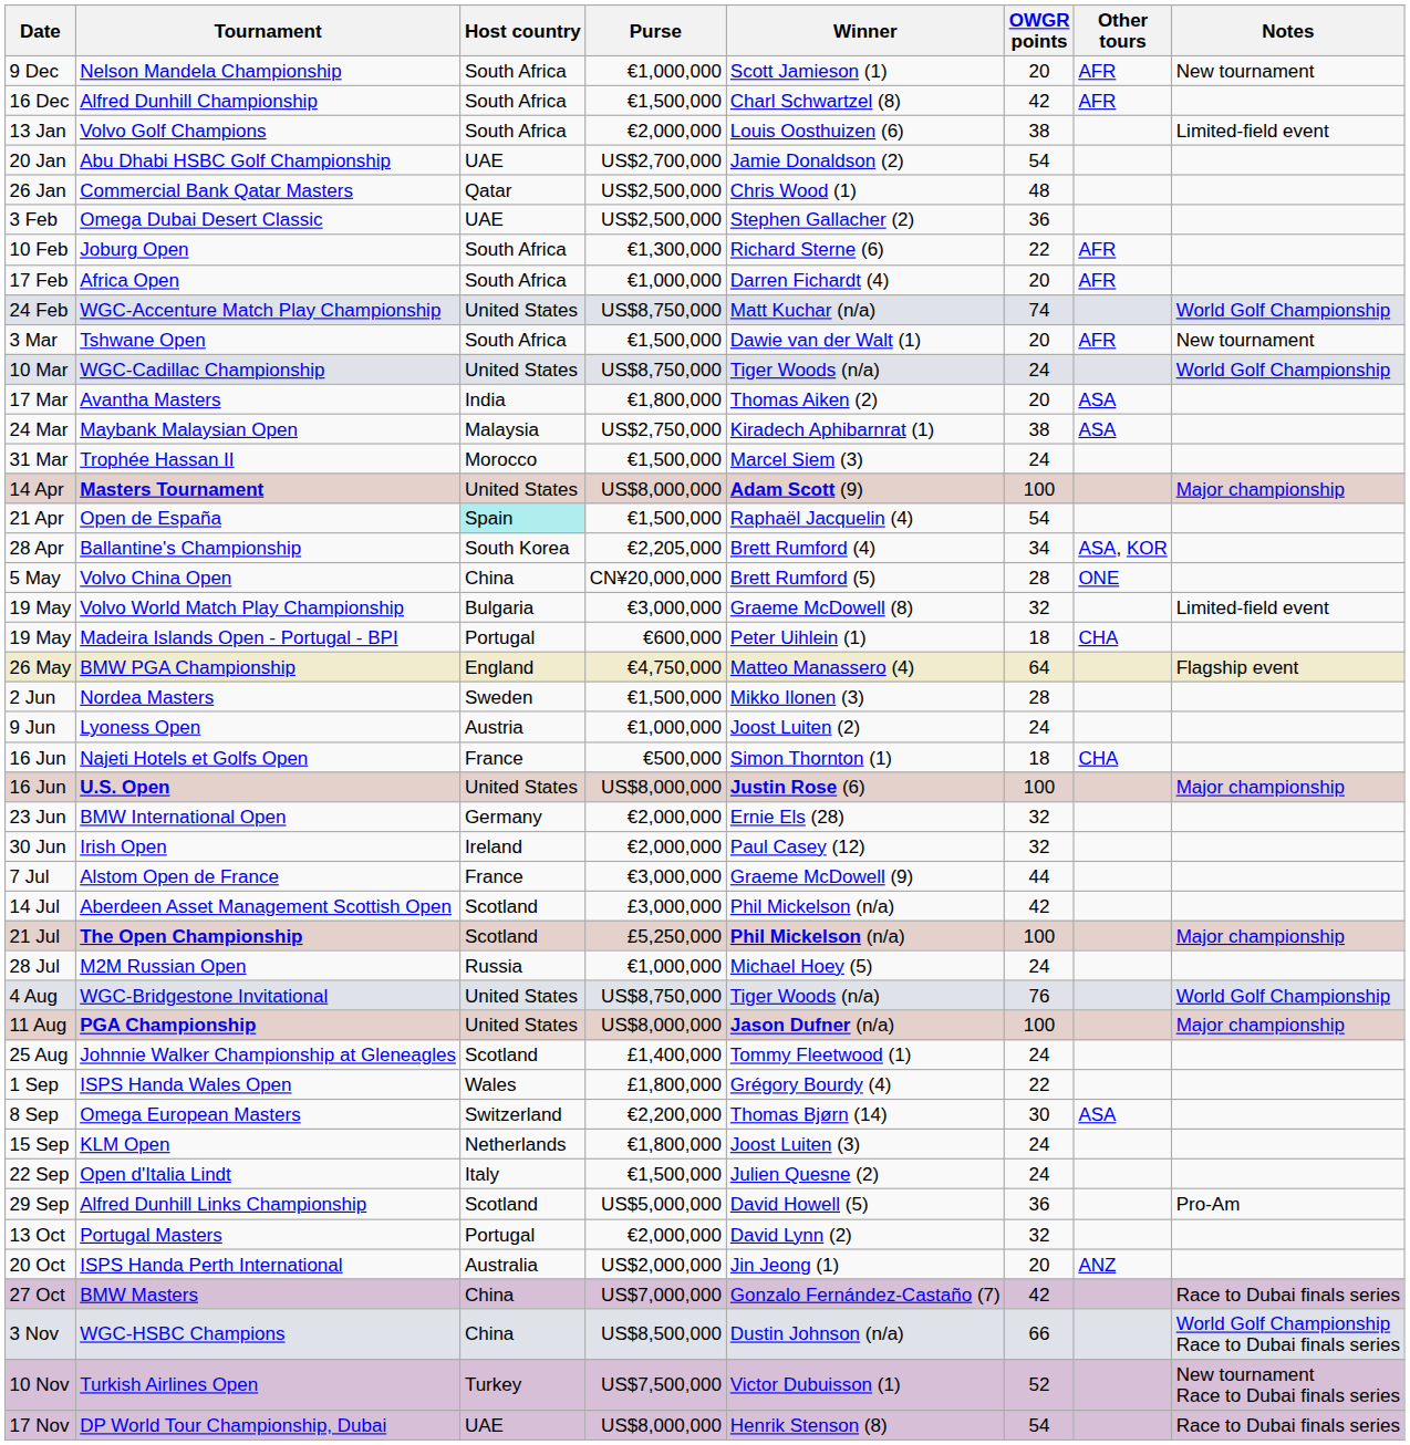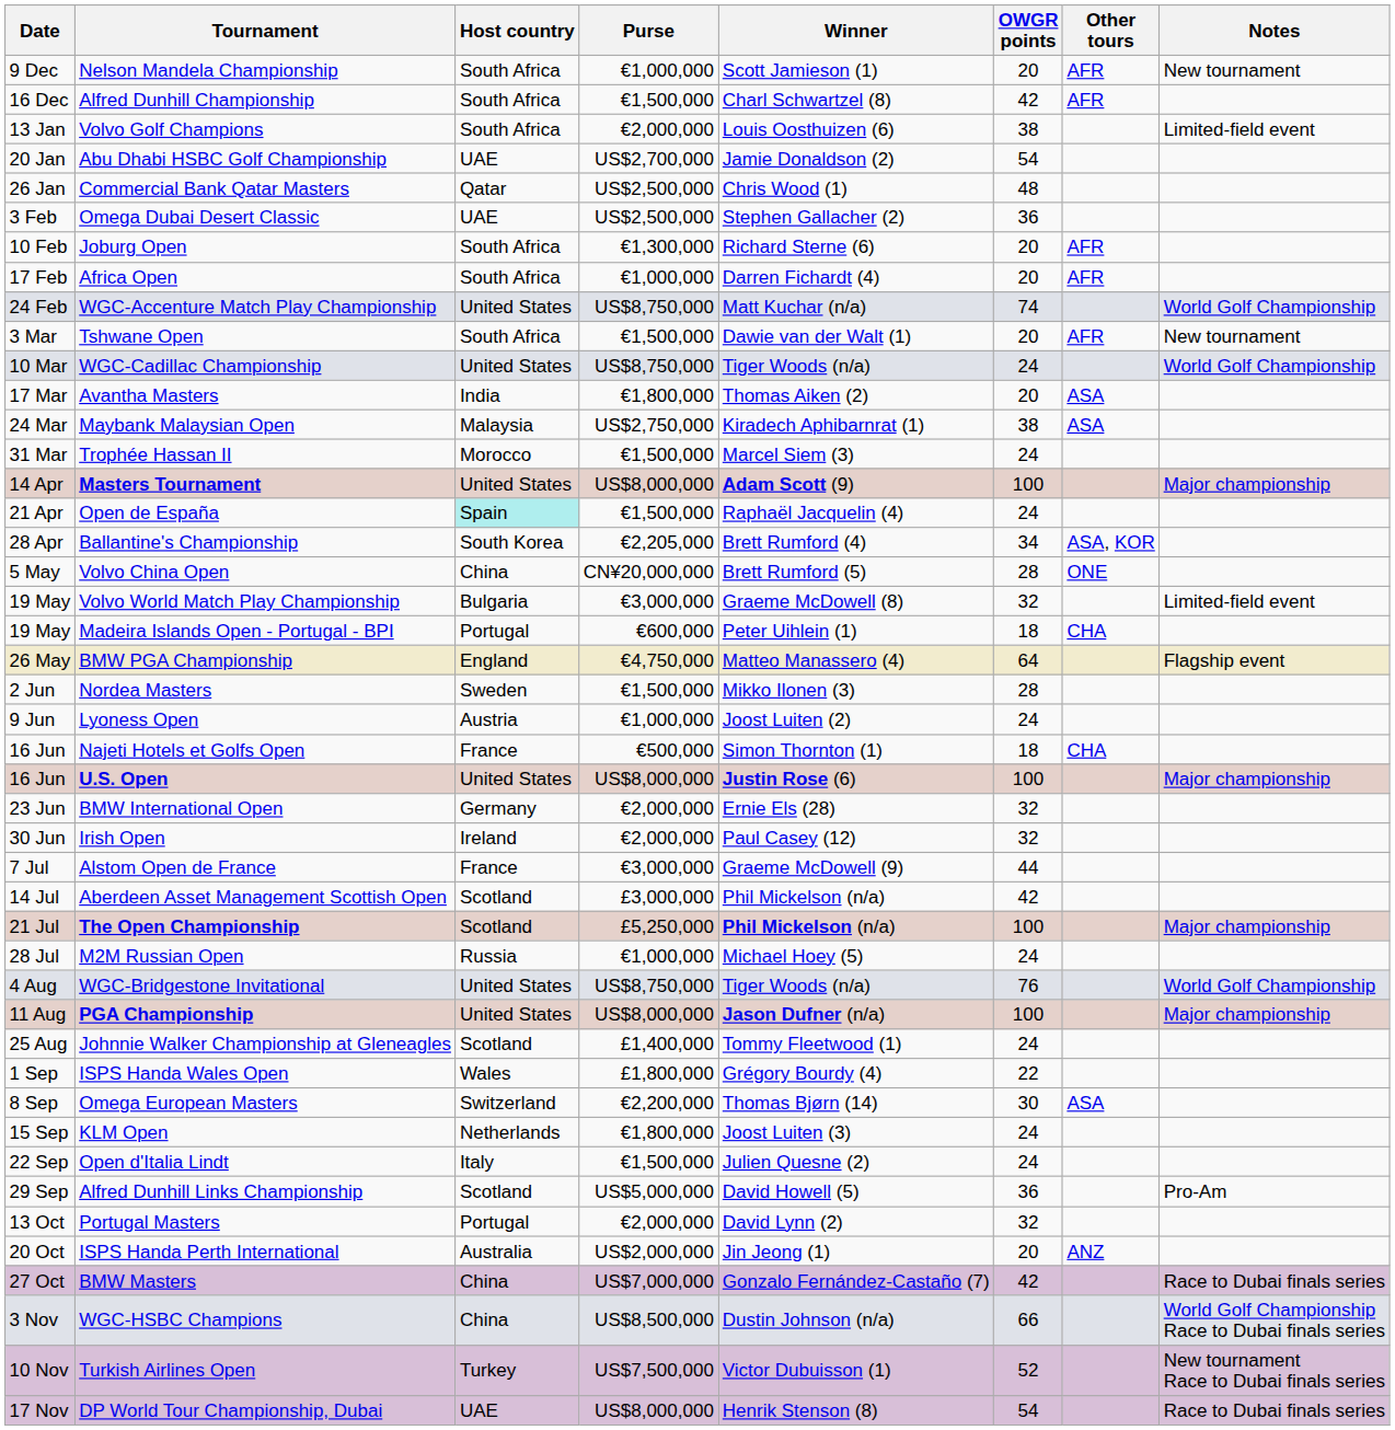Joburg Open | OWGR points: 22 -> 20
Open de España | OWGR points: 54 -> 24
